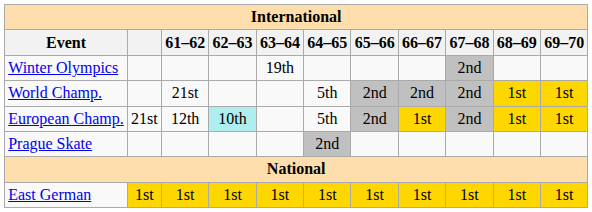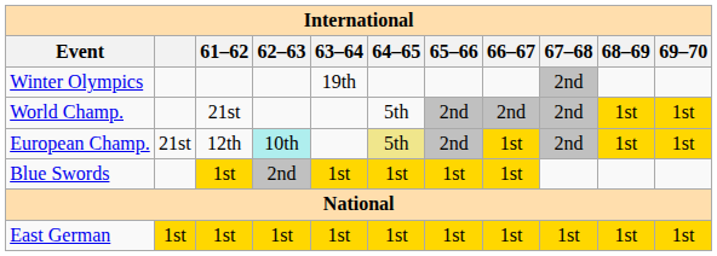European Champ. | 64–65: no background -> khaki background
- row: Prague Skate | 2nd
+ row: Blue Swords | 1st | 2nd | 1st | 1st | 1st | 1st
